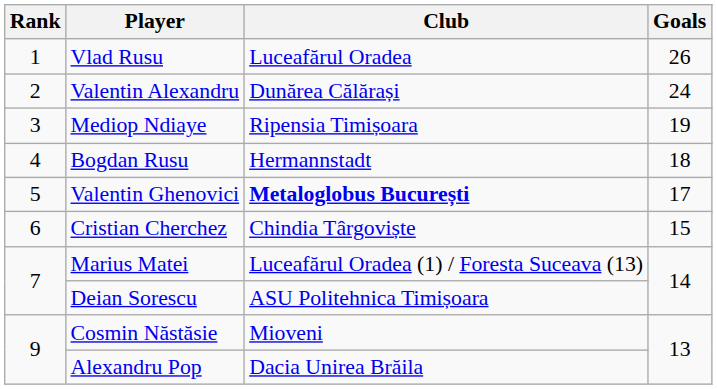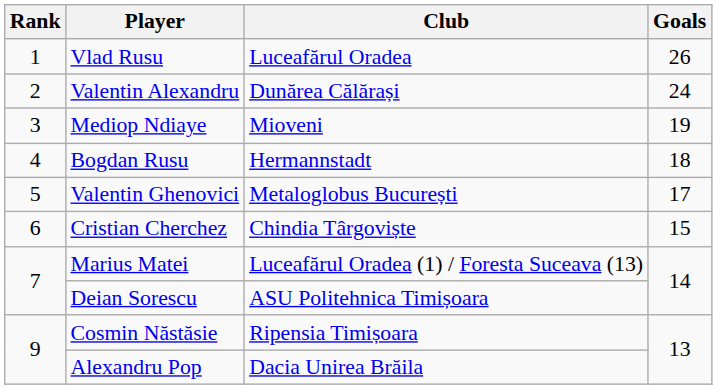Mediop Ndiaye | Club: Ripensia Timișoara -> Mioveni
Valentin Ghenovici | Club: bold -> normal
Cosmin Năstăsie | Club: Mioveni -> Ripensia Timișoara
